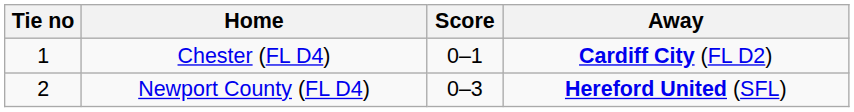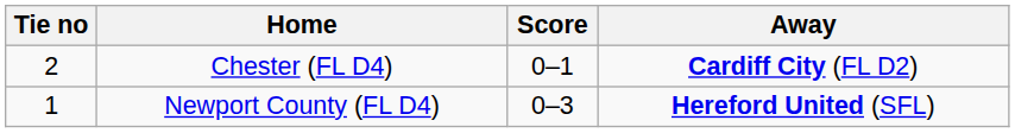Chester (FL D4) | Tie no: 1 -> 2
Newport County (FL D4) | Tie no: 2 -> 1
